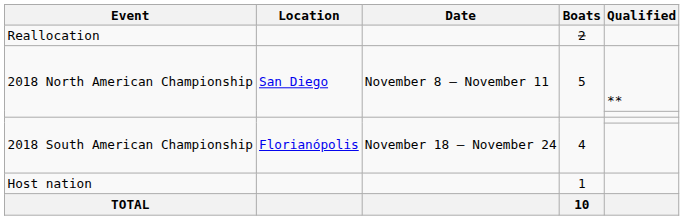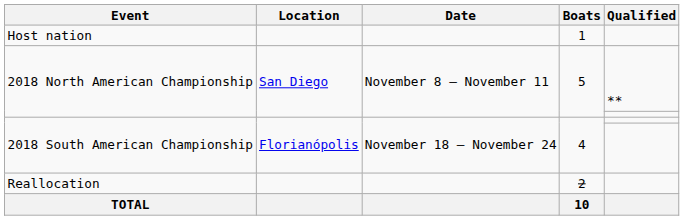rows swapped: Host nation <-> Reallocation
